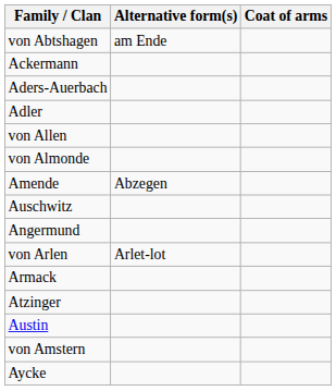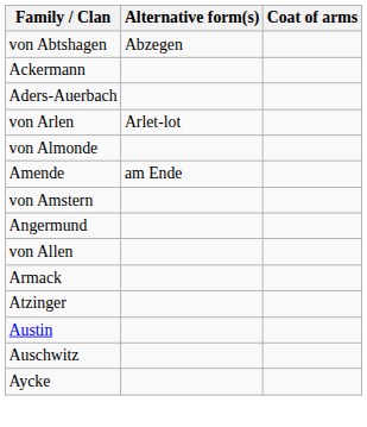von Abtshagen | Alternative form(s): am Ende -> Abzegen
- row: Adler
rows swapped: von Allen <-> von Arlen
Amende | Alternative form(s): Abzegen -> am Ende
rows swapped: von Amstern <-> Auschwitz
